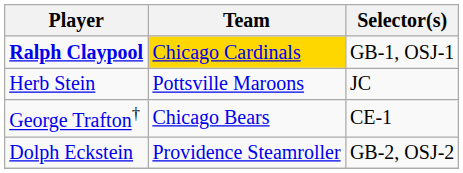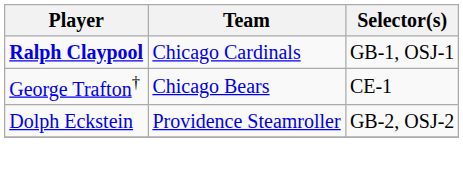Ralph Claypool | Team: gold background -> no background
- row: Herb Stein | Pottsville Maroons | JC
